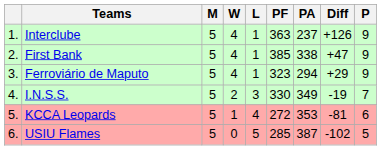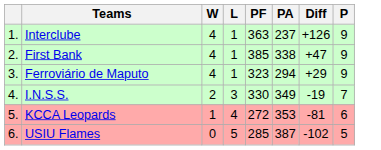- column: M | 5 | 5 | 5 | 5 | 5 | 5
